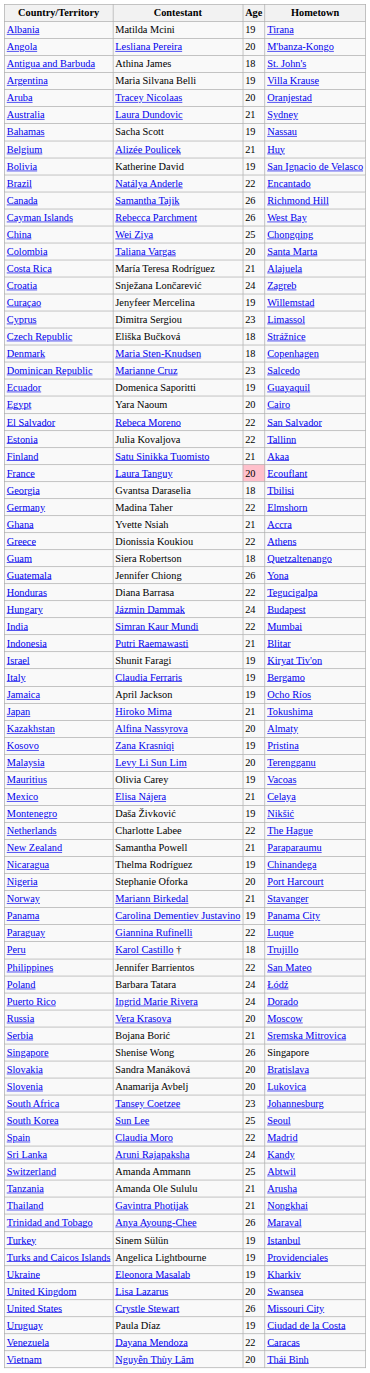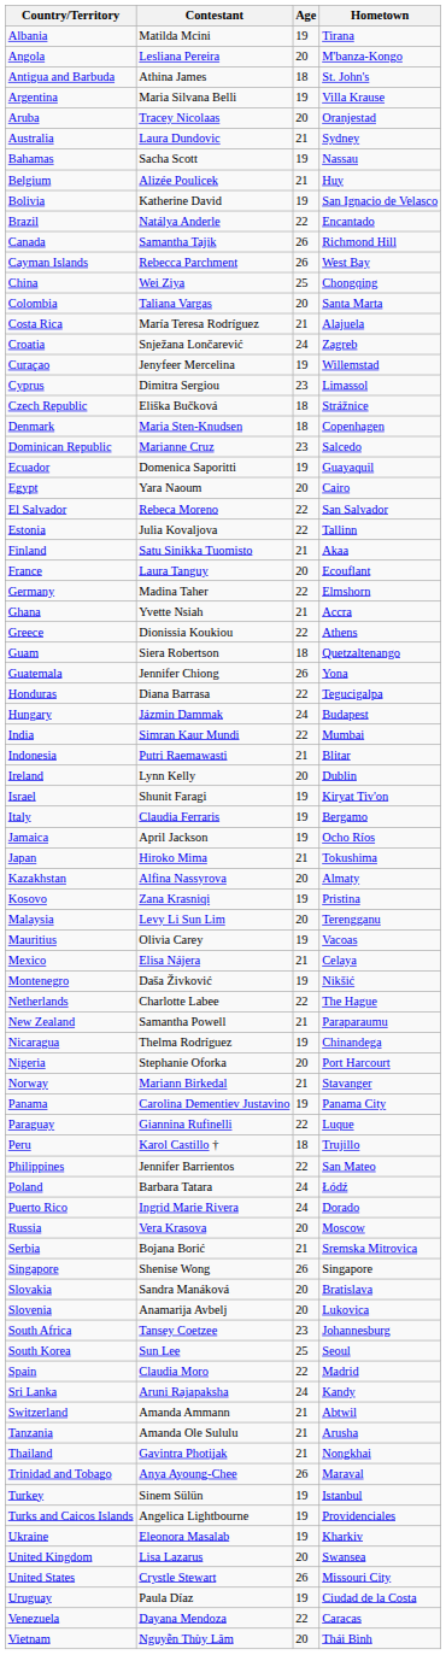France | Age: pink background -> no background
- row: Georgia | Gvantsa Daraselia | 18 | Tbilisi
+ row: Ireland | Lynn Kelly | 20 | Dublin
Switzerland | Age: 25 -> 21
